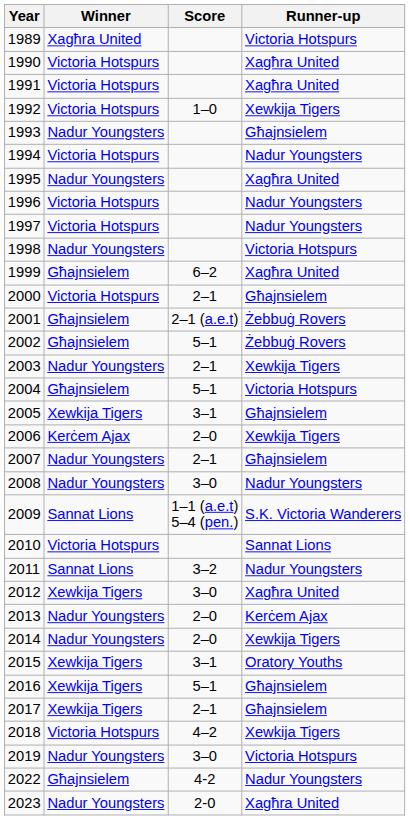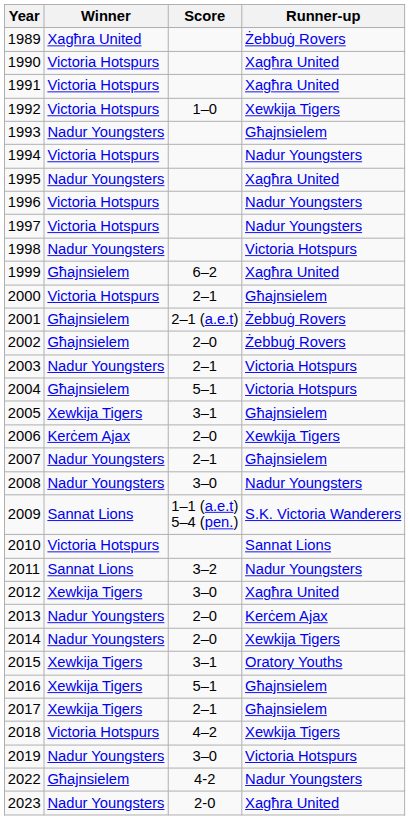1989 | Runner-up: Victoria Hotspurs -> Żebbuġ Rovers
2002 | Score: 5–1 -> 2–0
2003 | Runner-up: Xewkija Tigers -> Victoria Hotspurs
